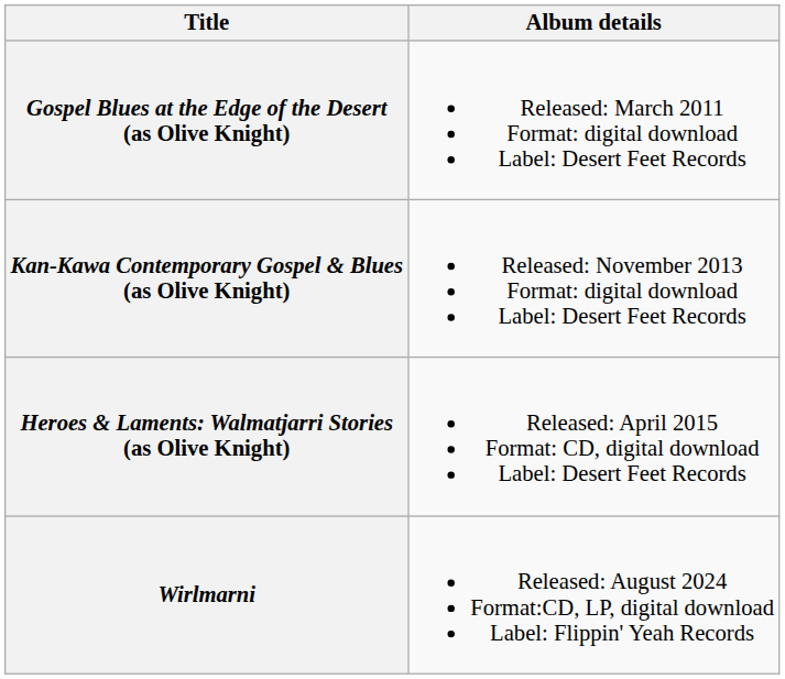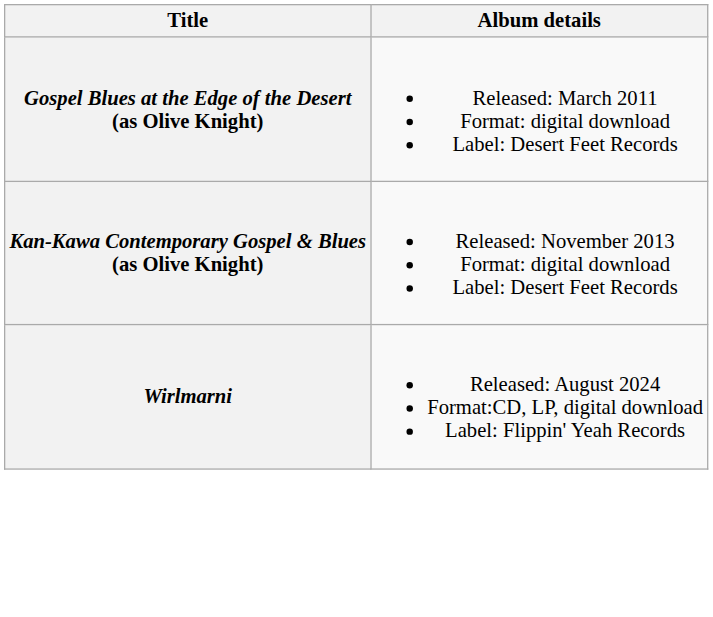- row: Heroes & Laments: Walmatjarri Stories (as Olive Knight) | Released: April 2015 Format: CD, digital download Label: Desert Feet Records
